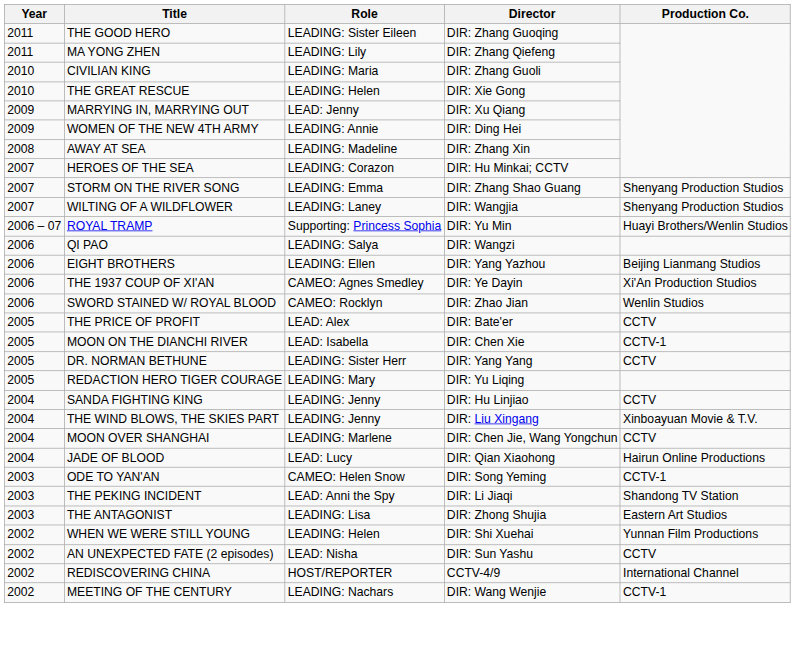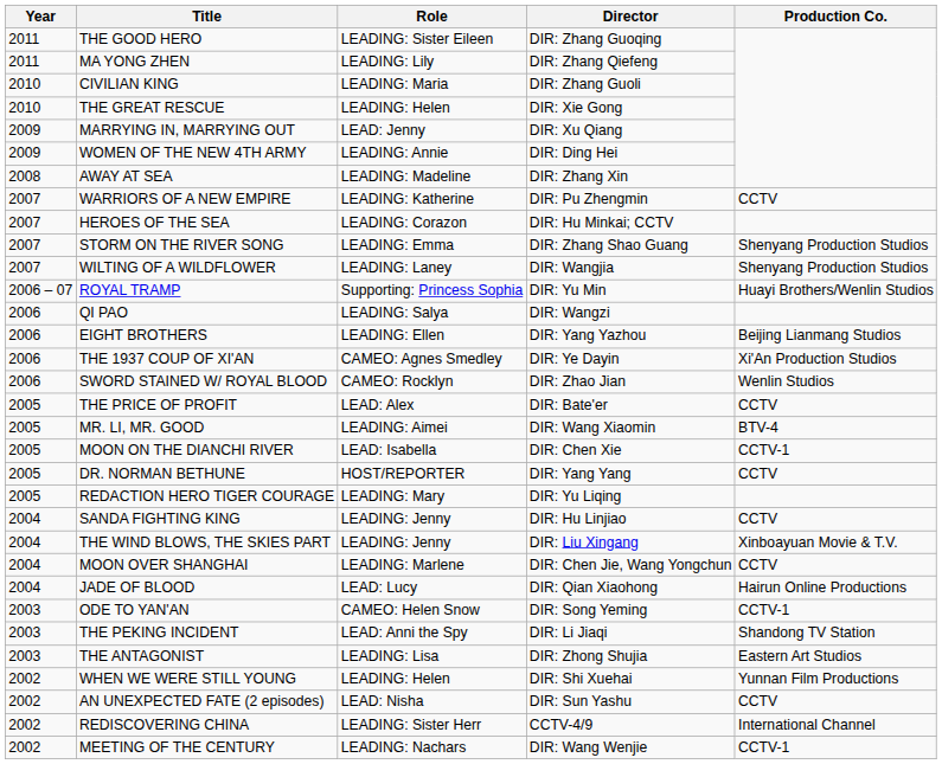+ row: 2007 | WARRIORS OF A NEW EMPIRE | LEADING: Katherine | DIR: Pu Zhengmin | CCTV
+ row: 2005 | MR. LI, MR. GOOD | LEADING: Aimei | DIR: Wang Xiaomin | BTV-4
DR. NORMAN BETHUNE | Role: LEADING: Sister Herr -> HOST/REPORTER
REDISCOVERING CHINA | Role: HOST/REPORTER -> LEADING: Sister Herr
